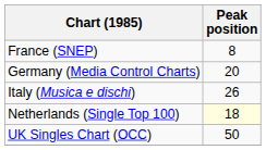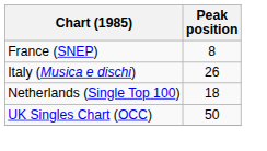- row: Germany (Media Control Charts) | 20
Netherlands (Single Top 100) | Peak position: lightyellow background -> no background
